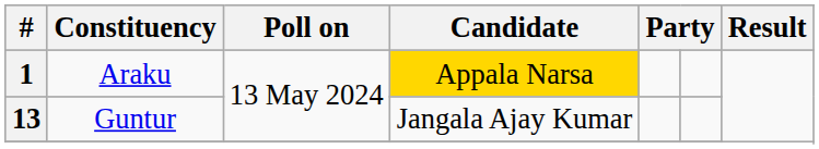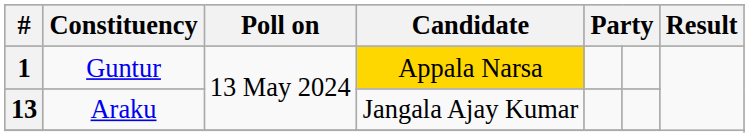1 | Constituency: Araku -> Guntur
13 | Constituency: Guntur -> Araku
